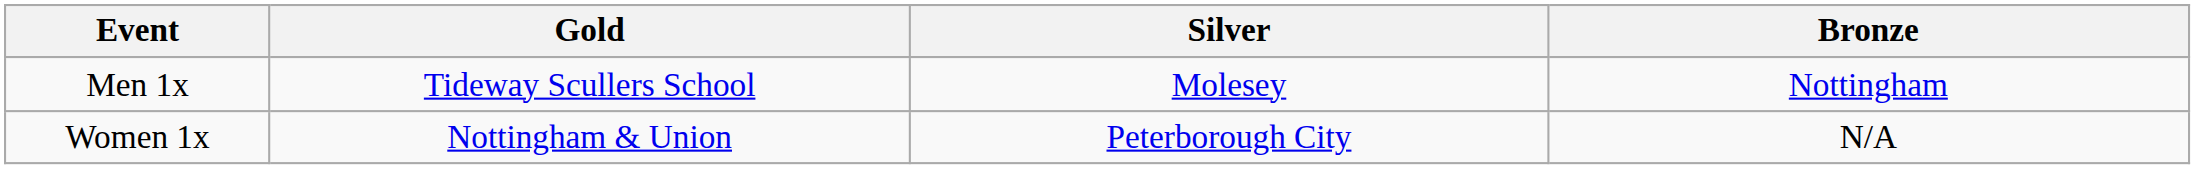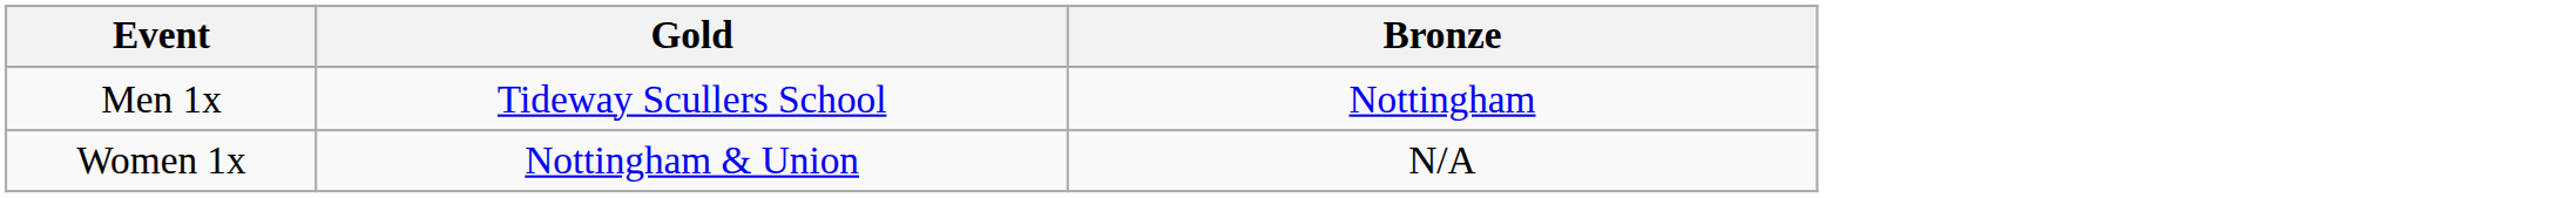- column: Silver | Molesey | Peterborough City
